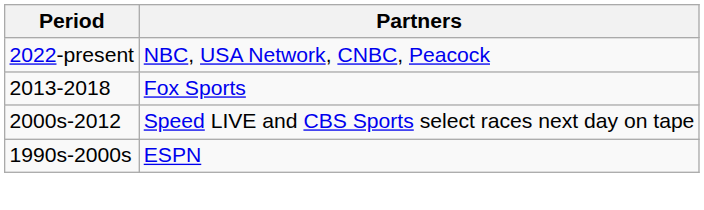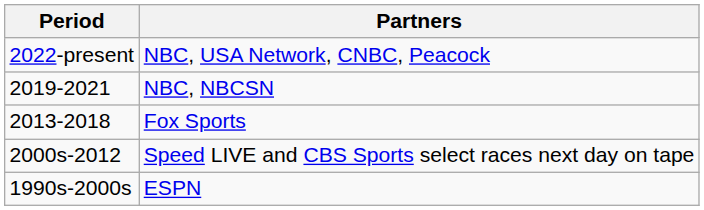+ row: 2019-2021 | NBC, NBCSN
